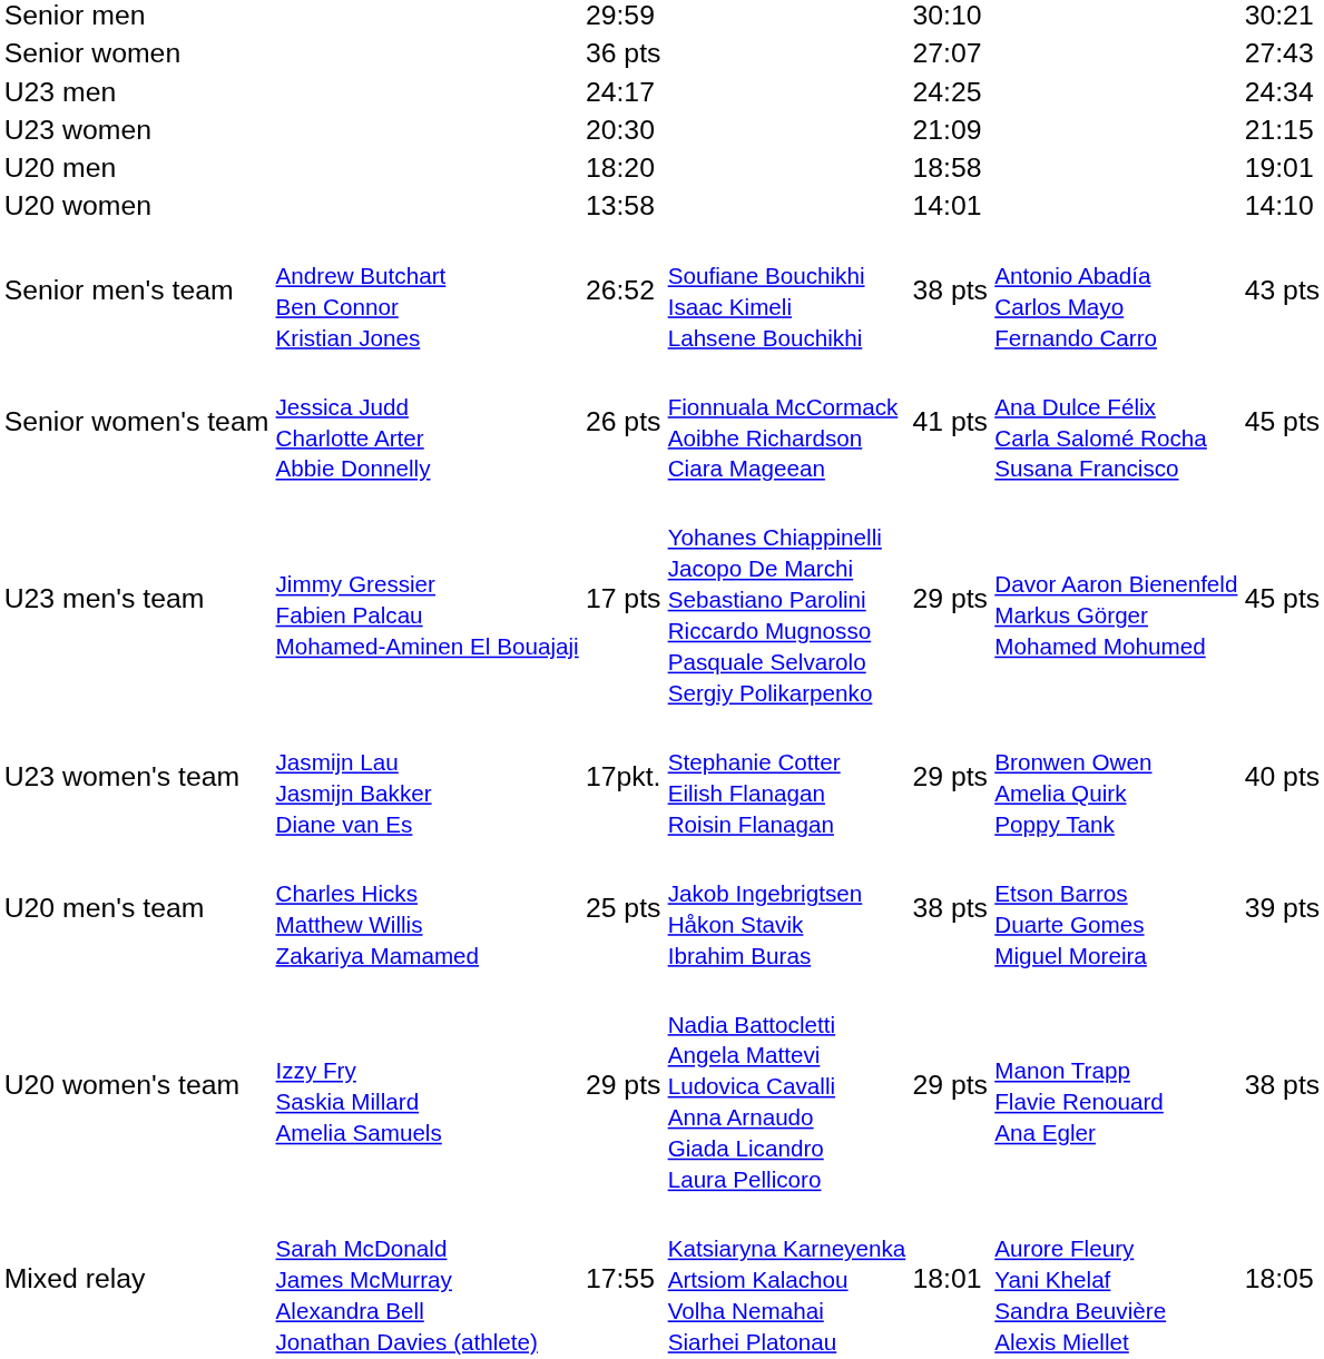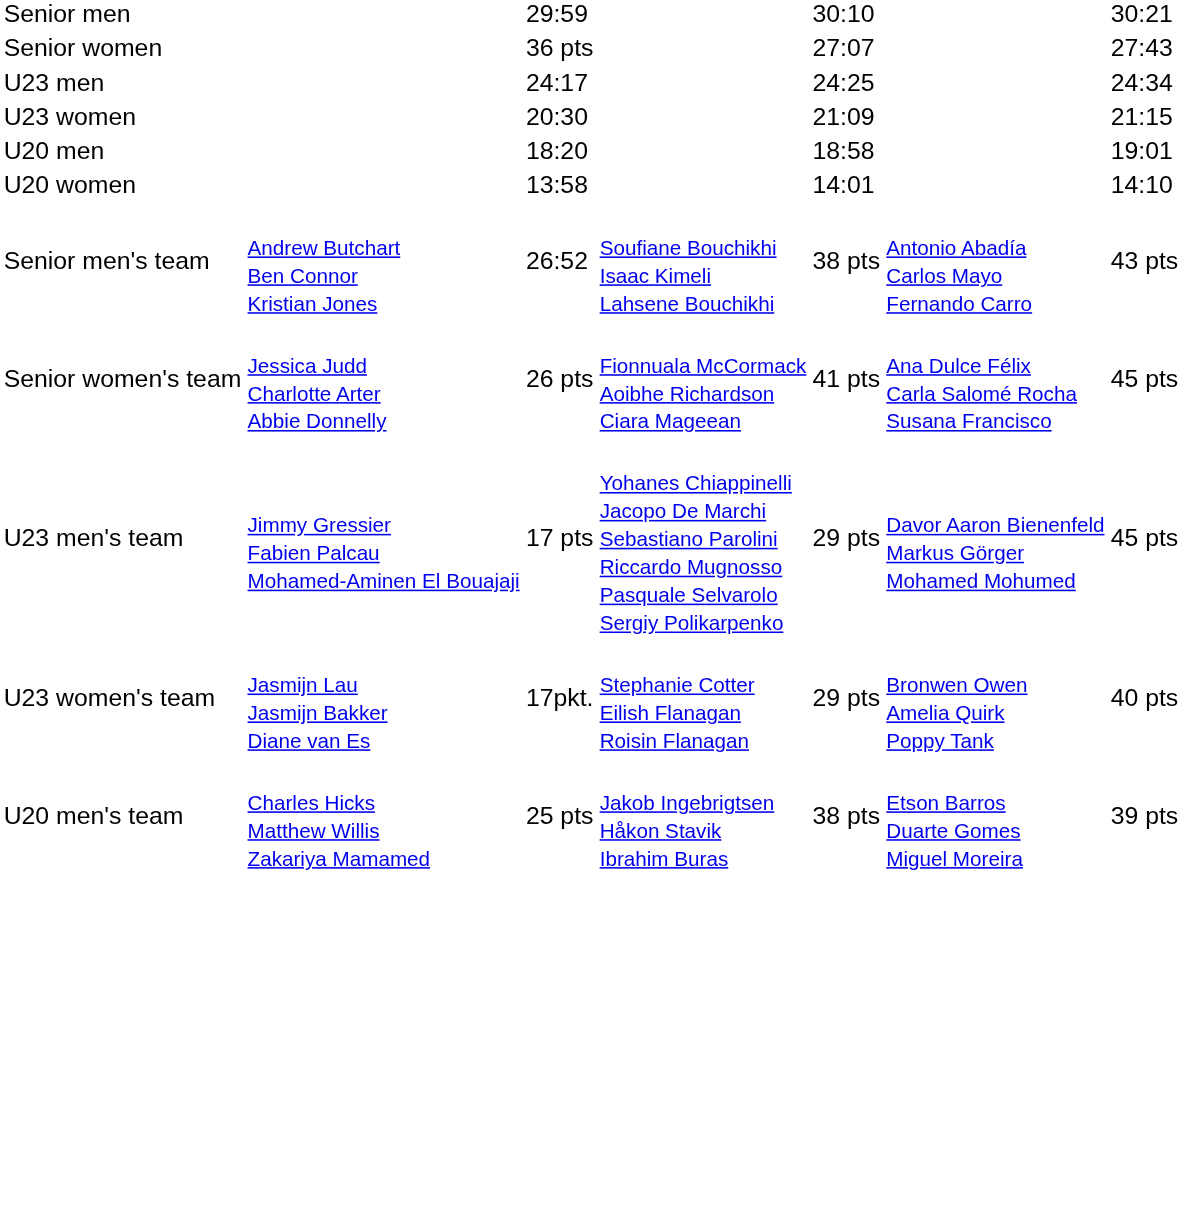- row: U20 women's team | Izzy Fry Saskia Millard Amelia Samuels | 29 pts | Nadia Battocletti Angela Mattevi Ludovica Cavalli Anna Arnaudo Giada Licandro Laura Pellicoro | 29 pts | Manon Trapp Flavie Renouard Ana Egler | 38 pts
- row: Mixed relay | Sarah McDonald James McMurray Alexandra Bell Jonathan Davies (athlete) | 17:55 | Katsiaryna Karneyenka Artsiom Kalachou Volha Nemahai Siarhei Platonau | 18:01 | Aurore Fleury Yani Khelaf Sandra Beuvière Alexis Miellet | 18:05
